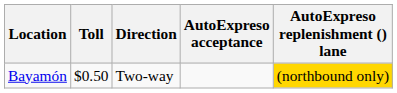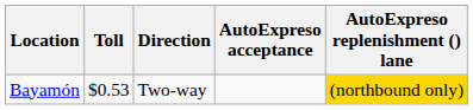Bayamón | Toll: $0.50 -> $0.53
